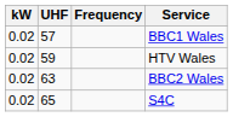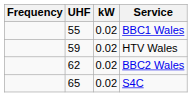columns swapped: Frequency <-> kW
BBC1 Wales | UHF: 57 -> 55
BBC2 Wales | UHF: 63 -> 62
